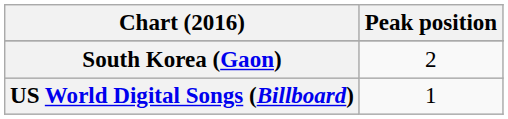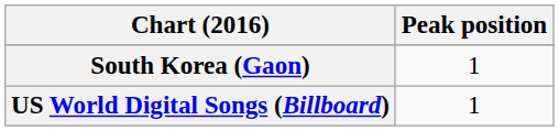South Korea (Gaon) | Peak position: 2 -> 1
